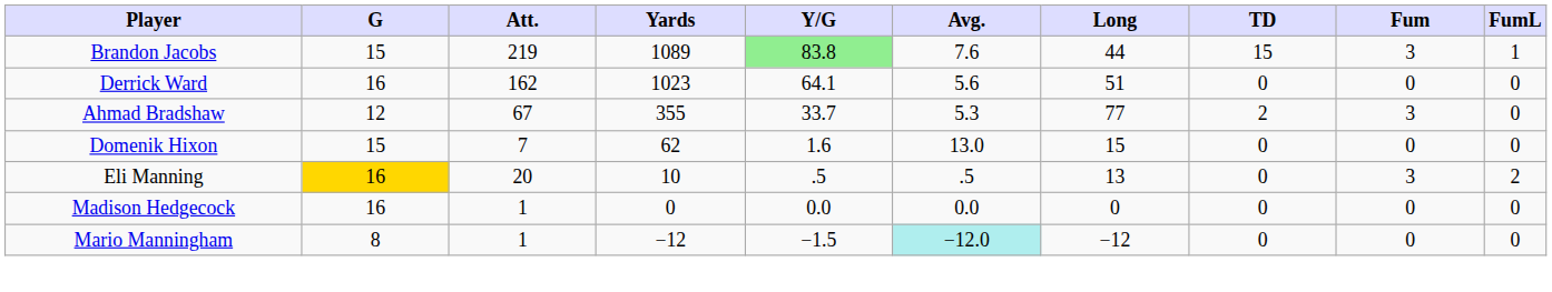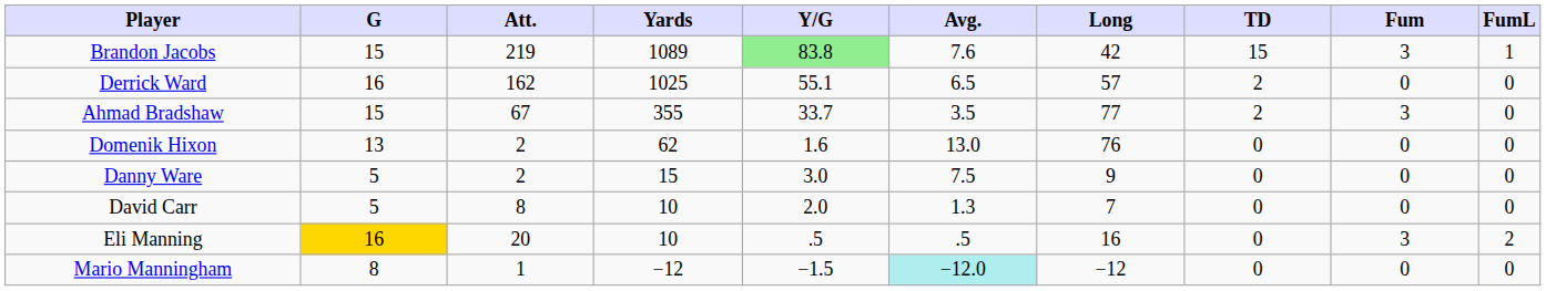Brandon Jacobs | Long: 44 -> 42
Derrick Ward | Yards: 1023 -> 1025
Derrick Ward | Y/G: 64.1 -> 55.1
Derrick Ward | Avg.: 5.6 -> 6.5
Derrick Ward | Long: 51 -> 57
Derrick Ward | TD: 0 -> 2
Ahmad Bradshaw | G: 12 -> 15
Ahmad Bradshaw | Avg.: 5.3 -> 3.5
Domenik Hixon | G: 15 -> 13
Domenik Hixon | Att.: 7 -> 2
Domenik Hixon | Long: 15 -> 76
+ row: Danny Ware | 5 | 2 | 15 | 3.0 | 7.5 | 9 | 0 | 0 | 0
+ row: David Carr | 5 | 8 | 10 | 2.0 | 1.3 | 7 | 0 | 0 | 0
Eli Manning | Long: 13 -> 16
- row: Madison Hedgecock | 16 | 1 | 0 | 0.0 | 0.0 | 0 | 0 | 0 | 0
